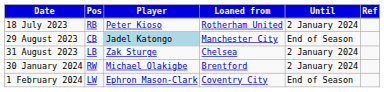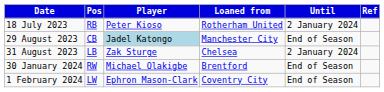30 January 2024 | Until: 2 January 2024 -> End of Season
